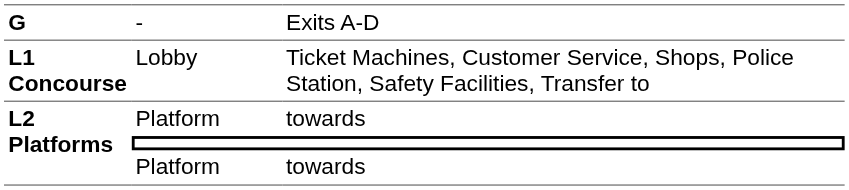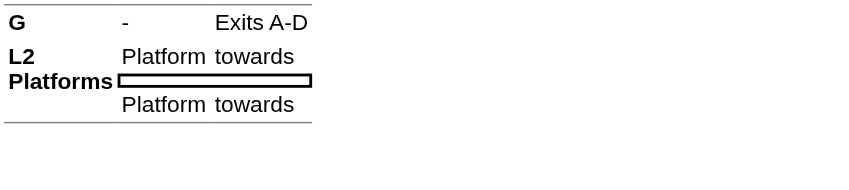- row: L1 Concourse | Lobby | Ticket Machines, Customer Service, Shops, Police Station, Safety Facilities, Transfer to
